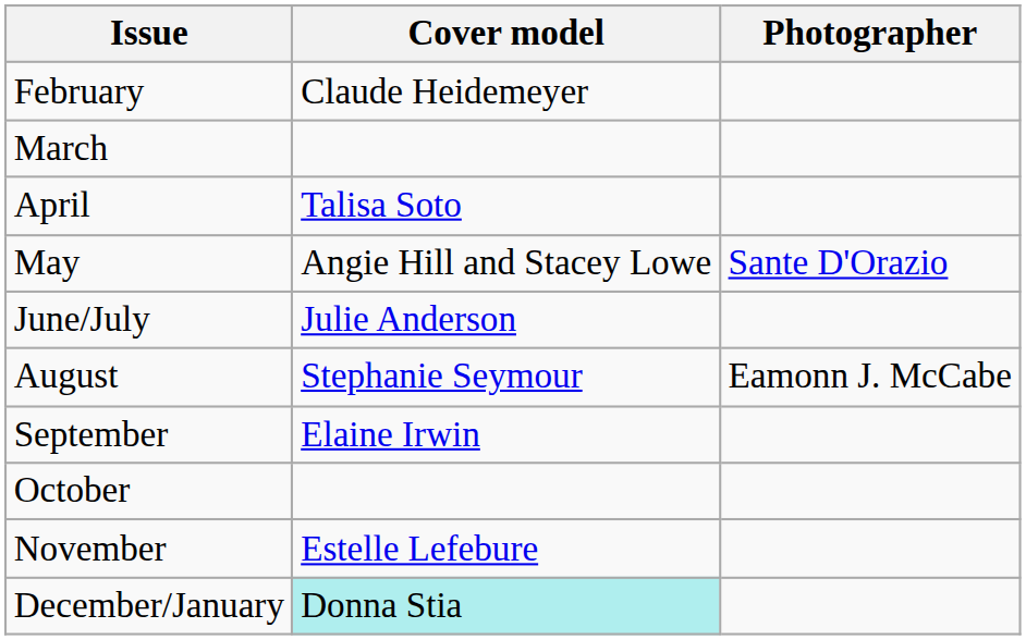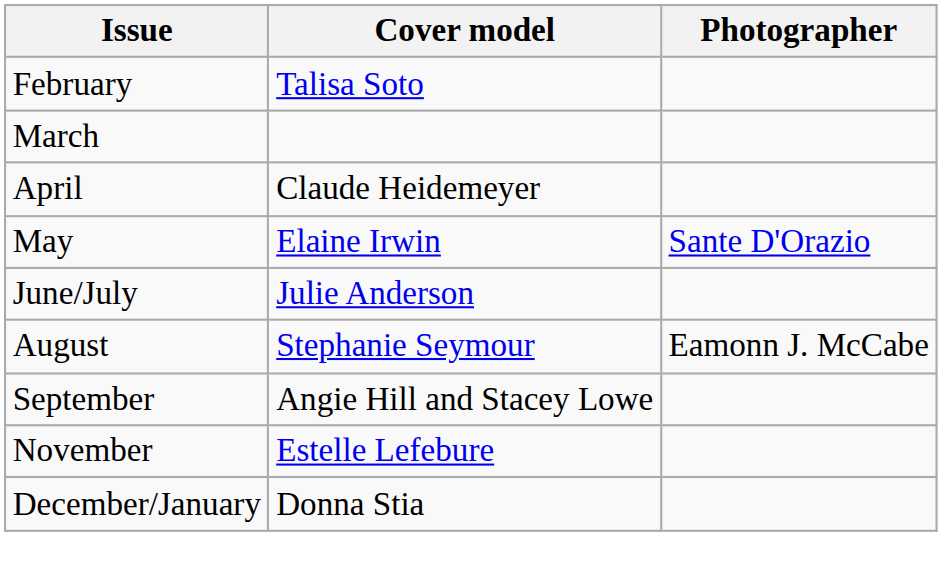February | Cover model: Claude Heidemeyer -> Talisa Soto
April | Cover model: Talisa Soto -> Claude Heidemeyer
May | Cover model: Angie Hill and Stacey Lowe -> Elaine Irwin
September | Cover model: Elaine Irwin -> Angie Hill and Stacey Lowe
- row: October
December/January | Cover model: paleturquoise background -> no background
